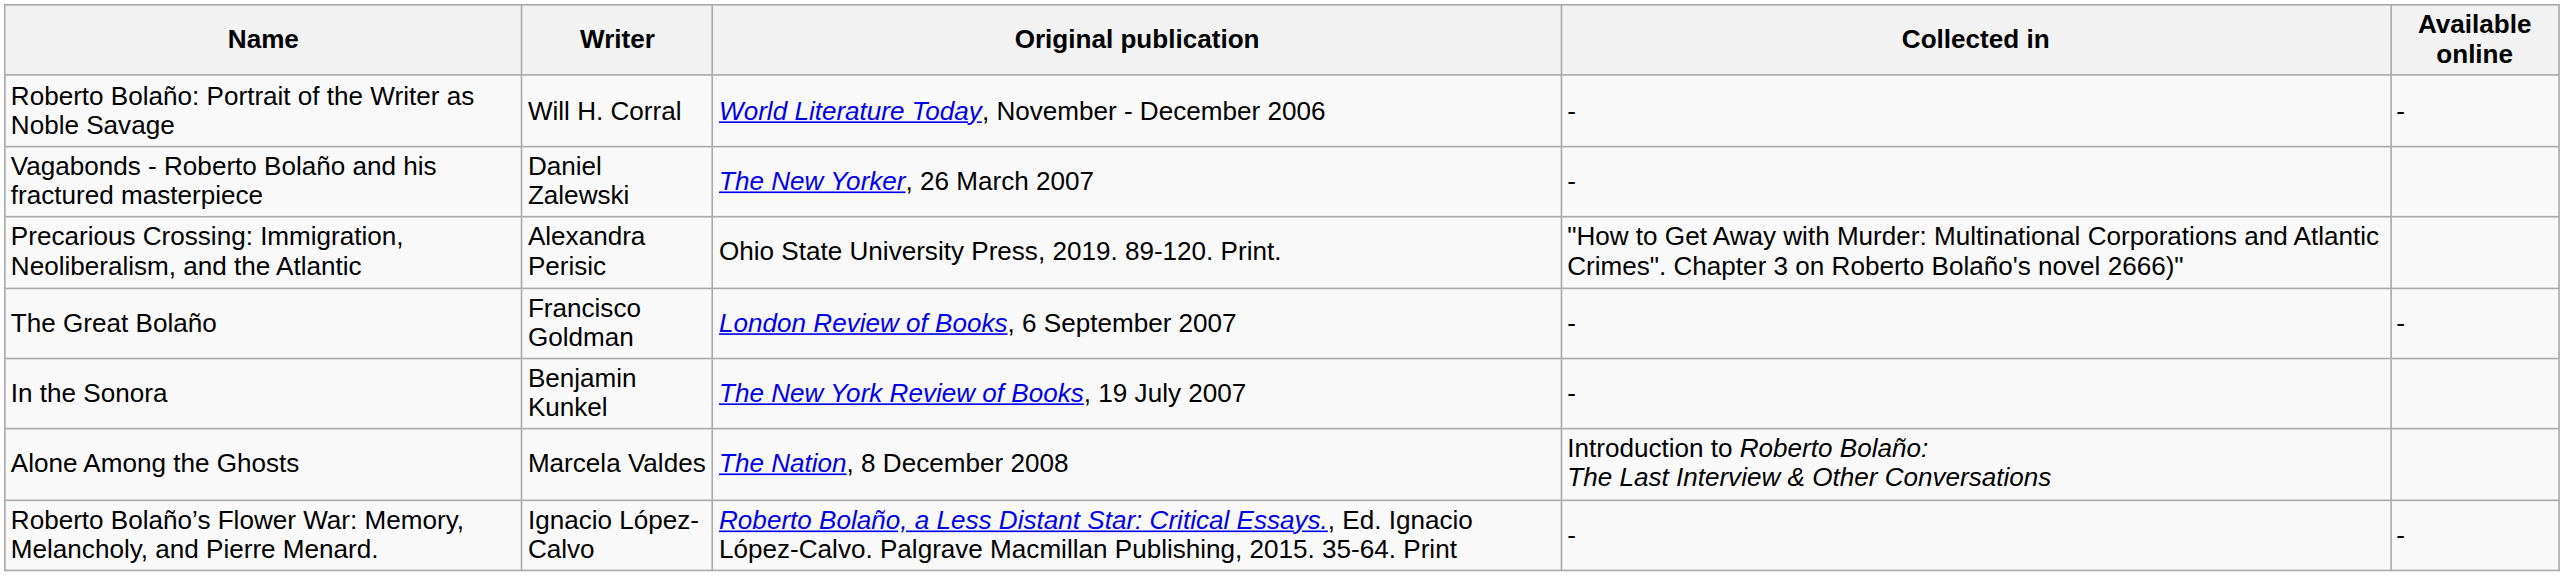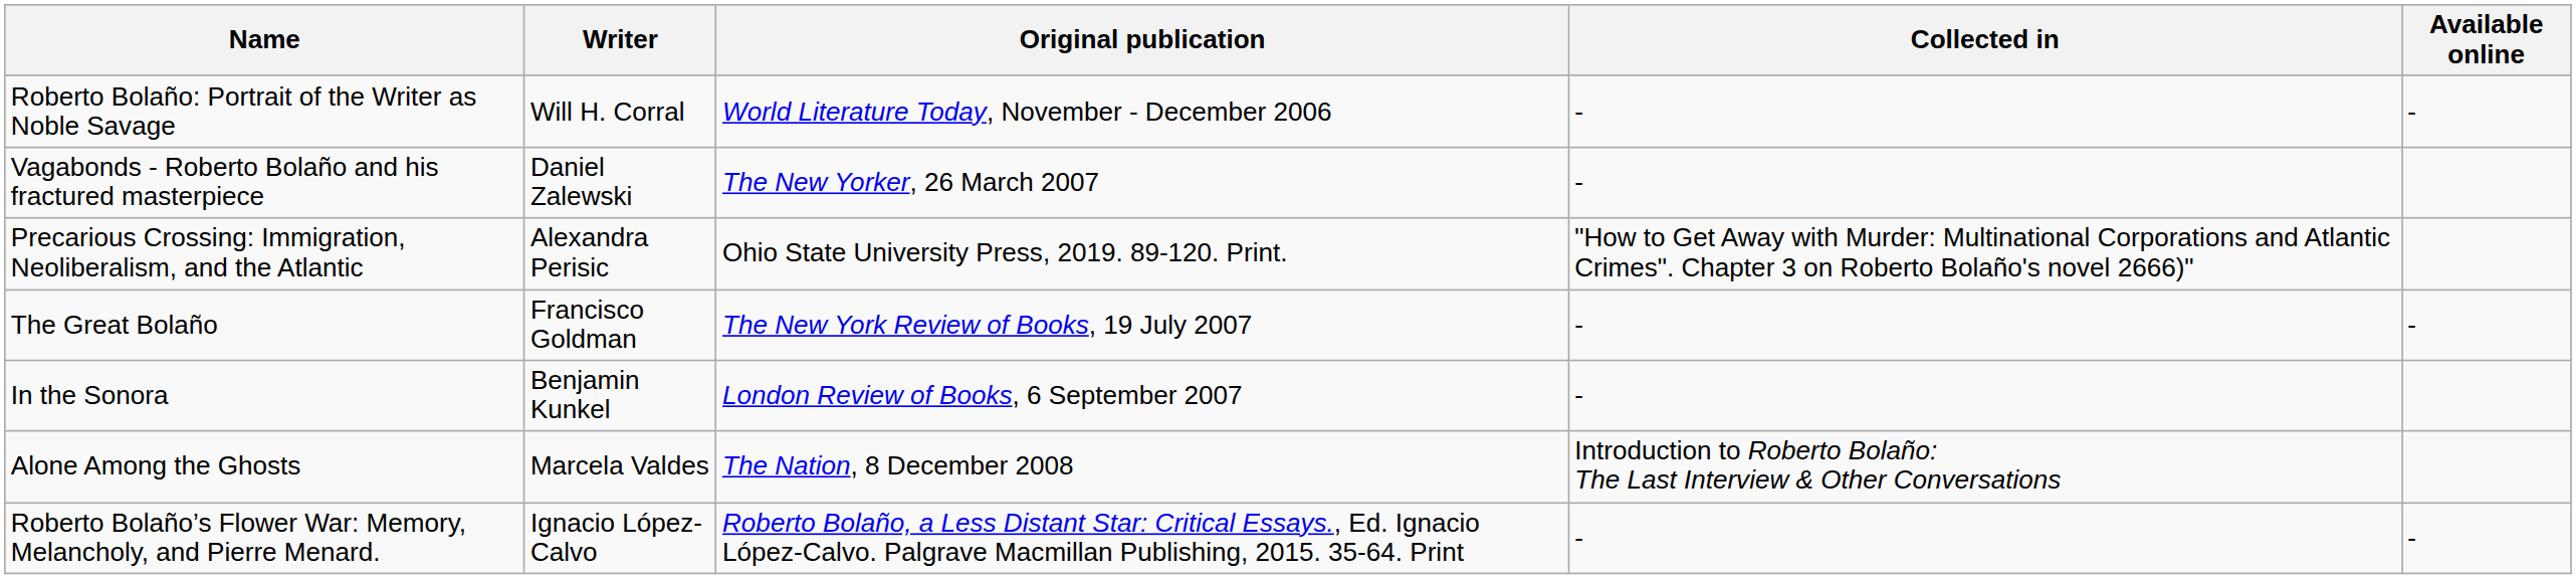The Great Bolaño | Original publication: London Review of Books, 6 September 2007 -> The New York Review of Books, 19 July 2007
In the Sonora | Original publication: The New York Review of Books, 19 July 2007 -> London Review of Books, 6 September 2007
